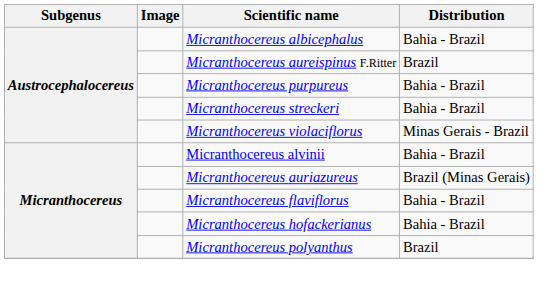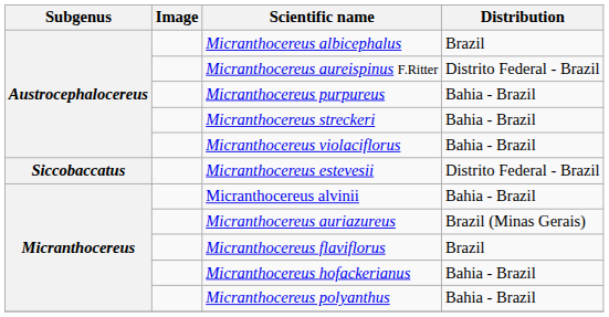Micranthocereus albicephalus | Distribution: Bahia - Brazil -> Brazil
Micranthocereus aureispinus F.Ritter | Distribution: Brazil -> Distrito Federal - Brazil
Micranthocereus violaciflorus | Distribution: Minas Gerais - Brazil -> Bahia - Brazil
+ row: Siccobaccatus | Micranthocereus estevesii | Distrito Federal - Brazil
Micranthocereus flaviflorus | Distribution: Bahia - Brazil -> Brazil
Micranthocereus polyanthus | Distribution: Brazil -> Bahia - Brazil
